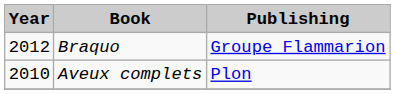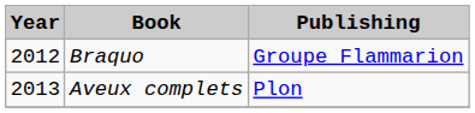Aveux complets | Year: 2010 -> 2013
